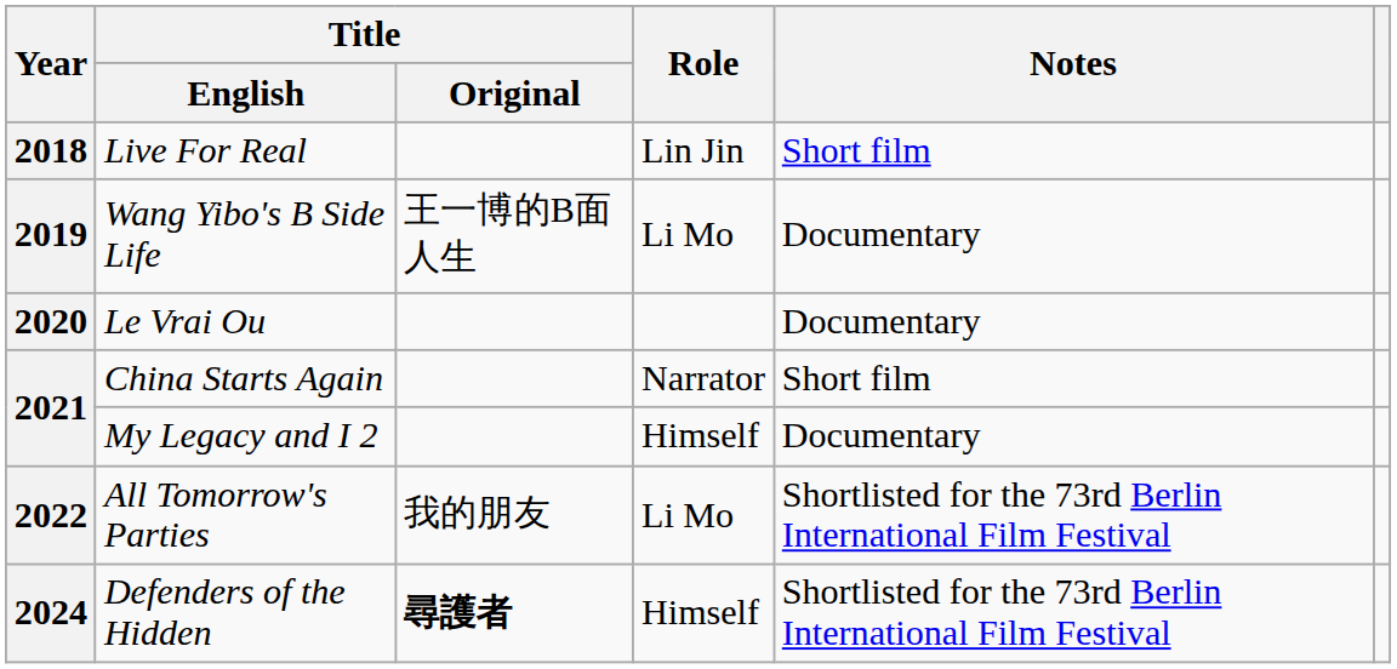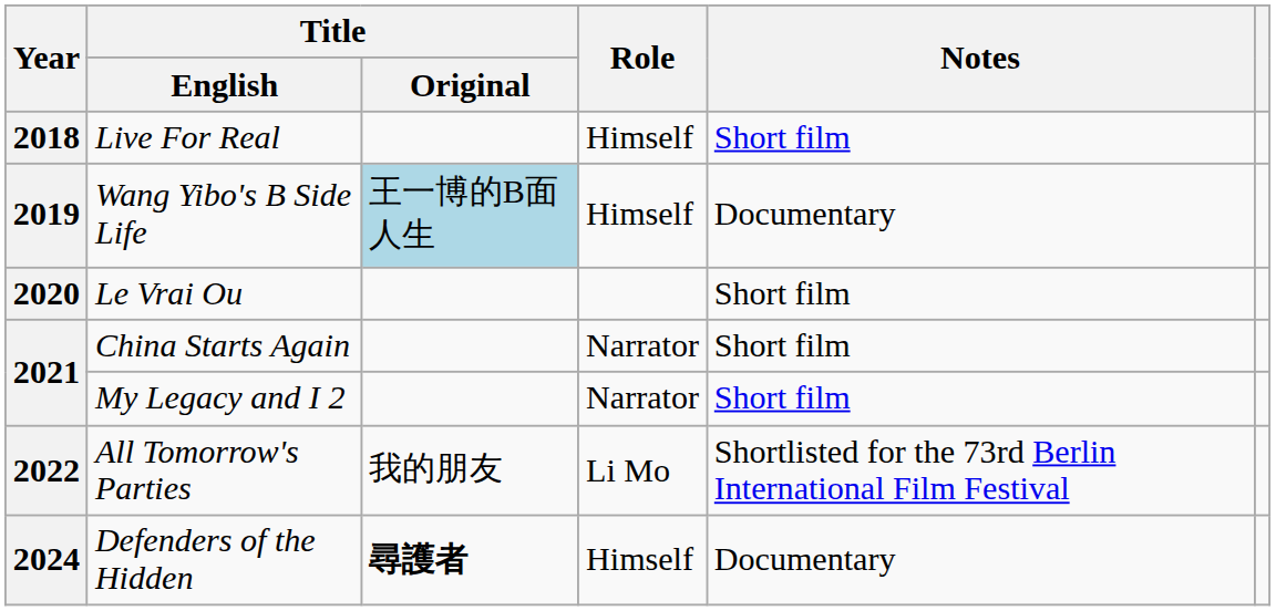Live For Real | Role: Lin Jin -> Himself
Wang Yibo's B Side Life | Title / Original: no background -> lightblue background
Wang Yibo's B Side Life | Role: Li Mo -> Himself
Le Vrai Ou | Notes: Documentary -> Short film
My Legacy and I 2 | Role: Himself -> Narrator
My Legacy and I 2 | Notes: Documentary -> Short film
Defenders of the Hidden | Notes: Shortlisted for the 73rd Berlin International Film Festival -> Documentary
